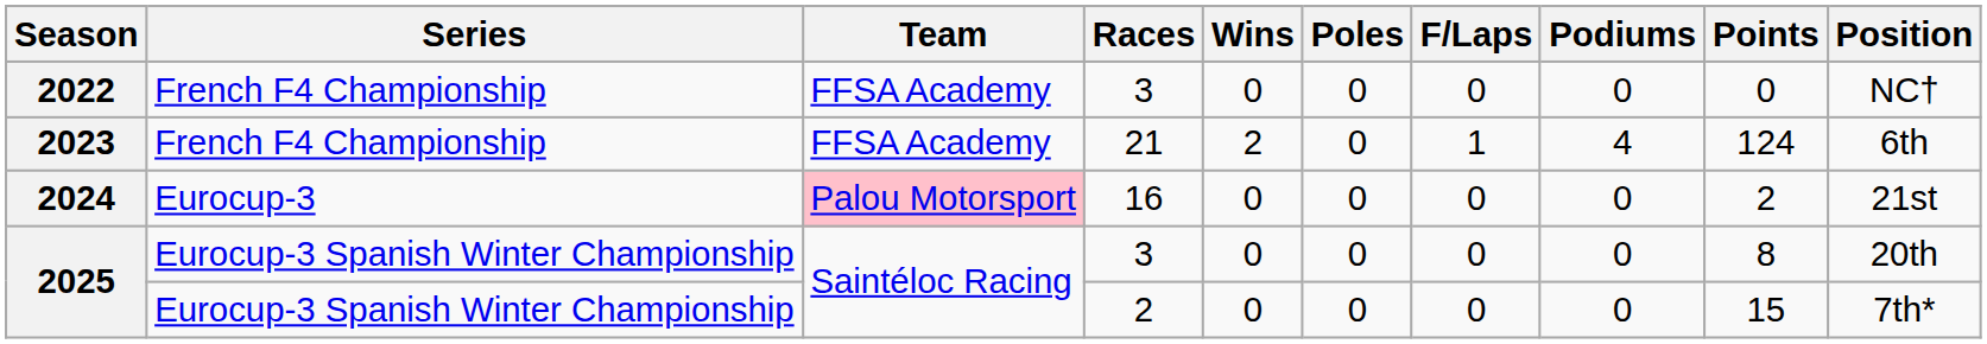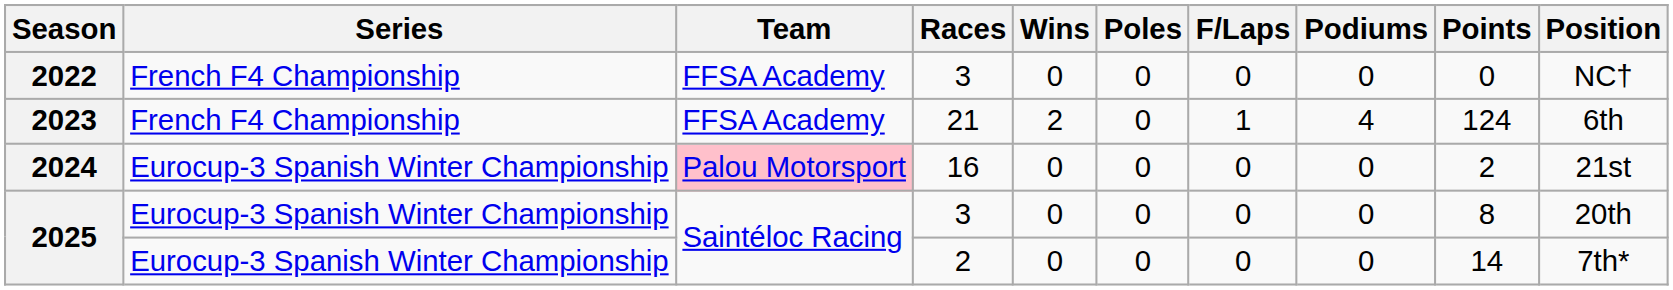2024 | Series: Eurocup-3 -> Eurocup-3 Spanish Winter Championship
2025 / 2 | Points: 15 -> 14
